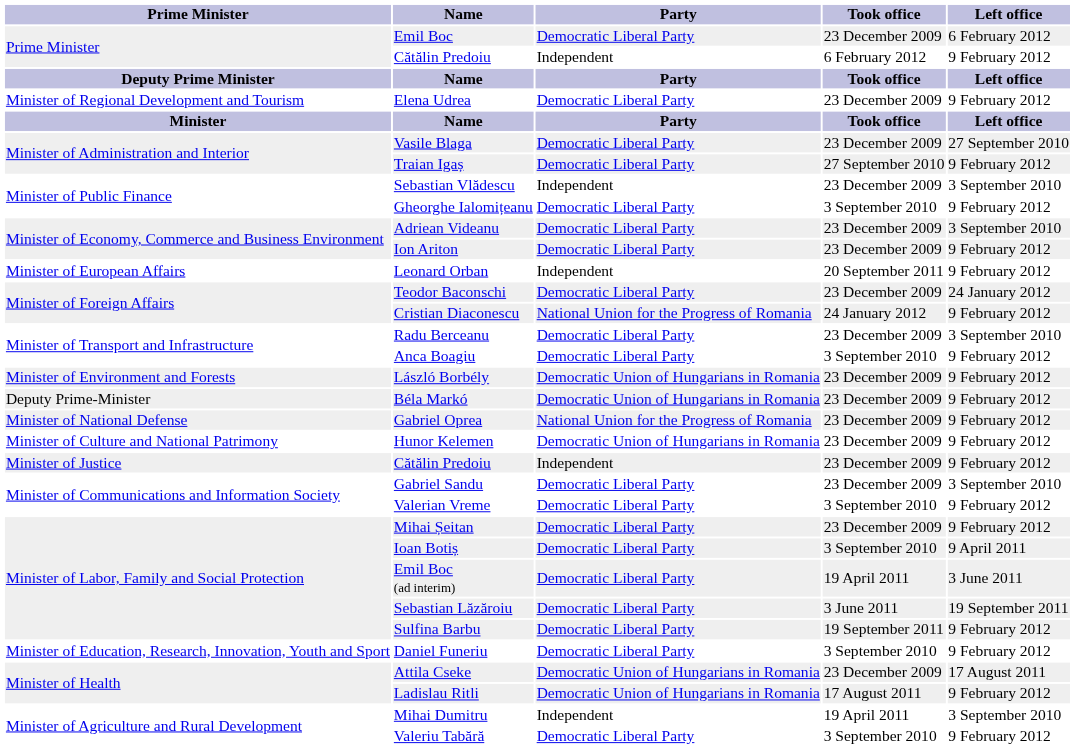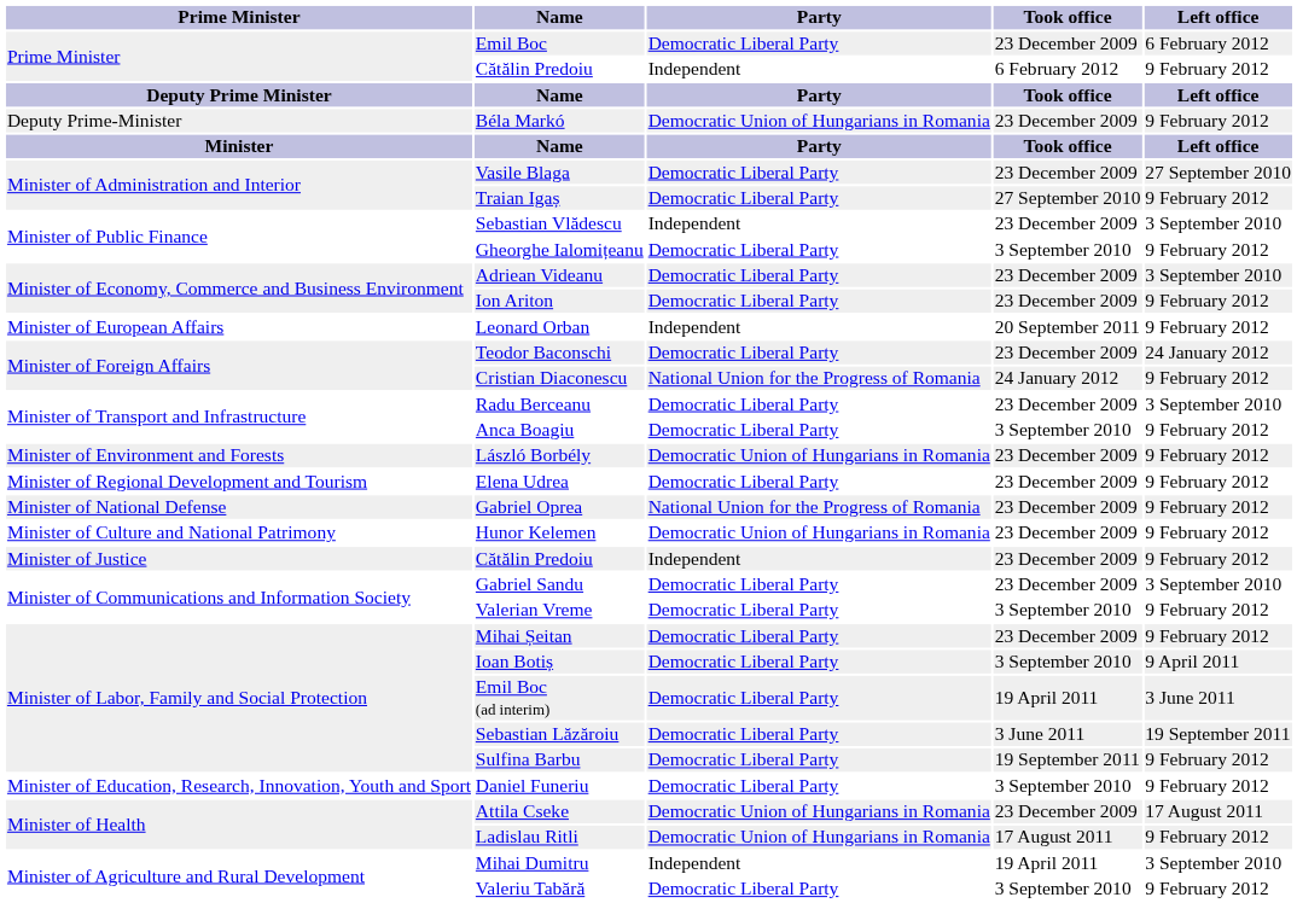rows swapped: Béla Markó <-> Elena Udrea
